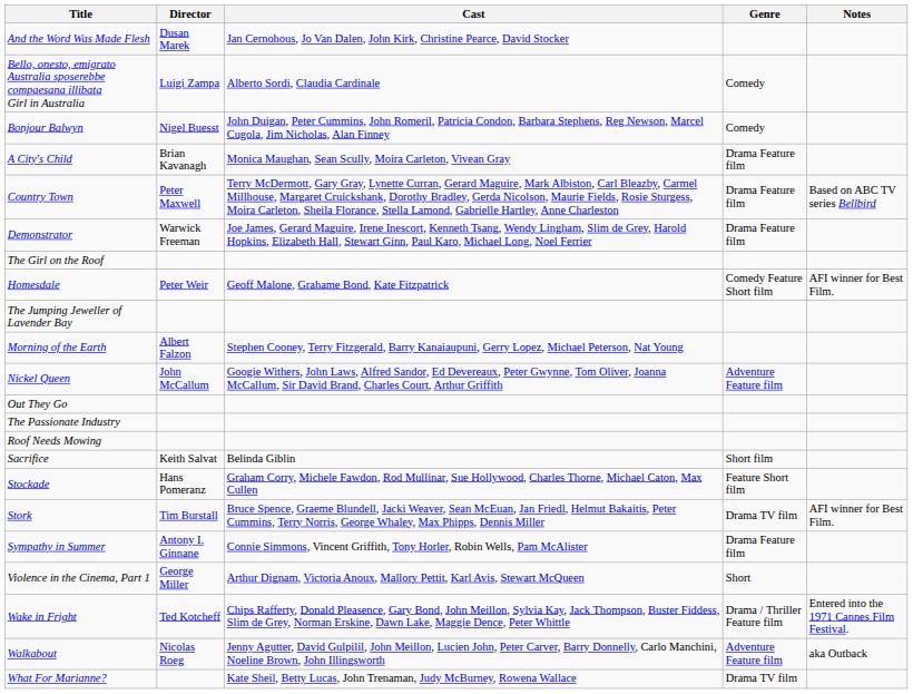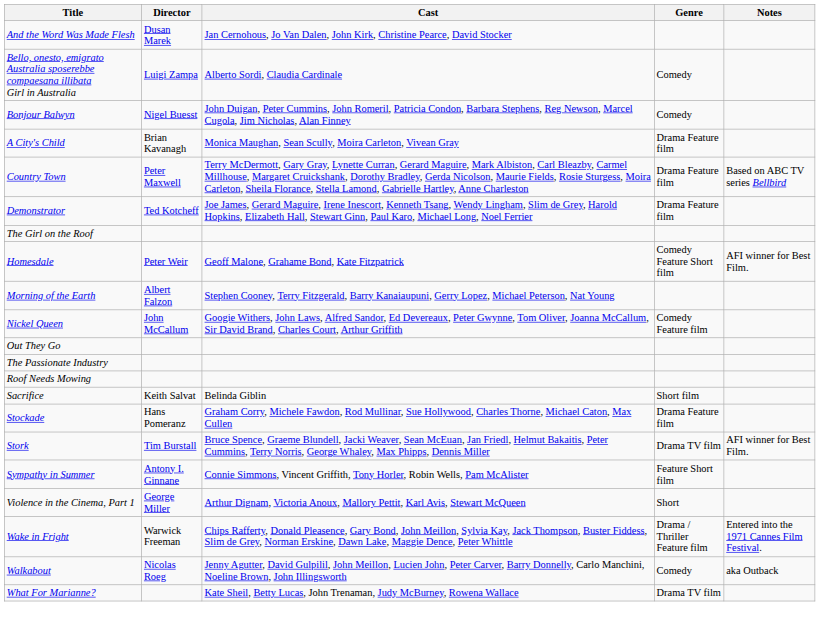Demonstrator | Director: Warwick Freeman -> Ted Kotcheff
- row: The Jumping Jeweller of Lavender Bay
Nickel Queen | Genre: Adventure Feature film -> Comedy Feature film
Stockade | Genre: Feature Short film -> Drama Feature film
Sympathy in Summer | Genre: Drama Feature film -> Feature Short film
Wake in Fright | Director: Ted Kotcheff -> Warwick Freeman
Walkabout | Genre: Adventure Feature film -> Comedy
